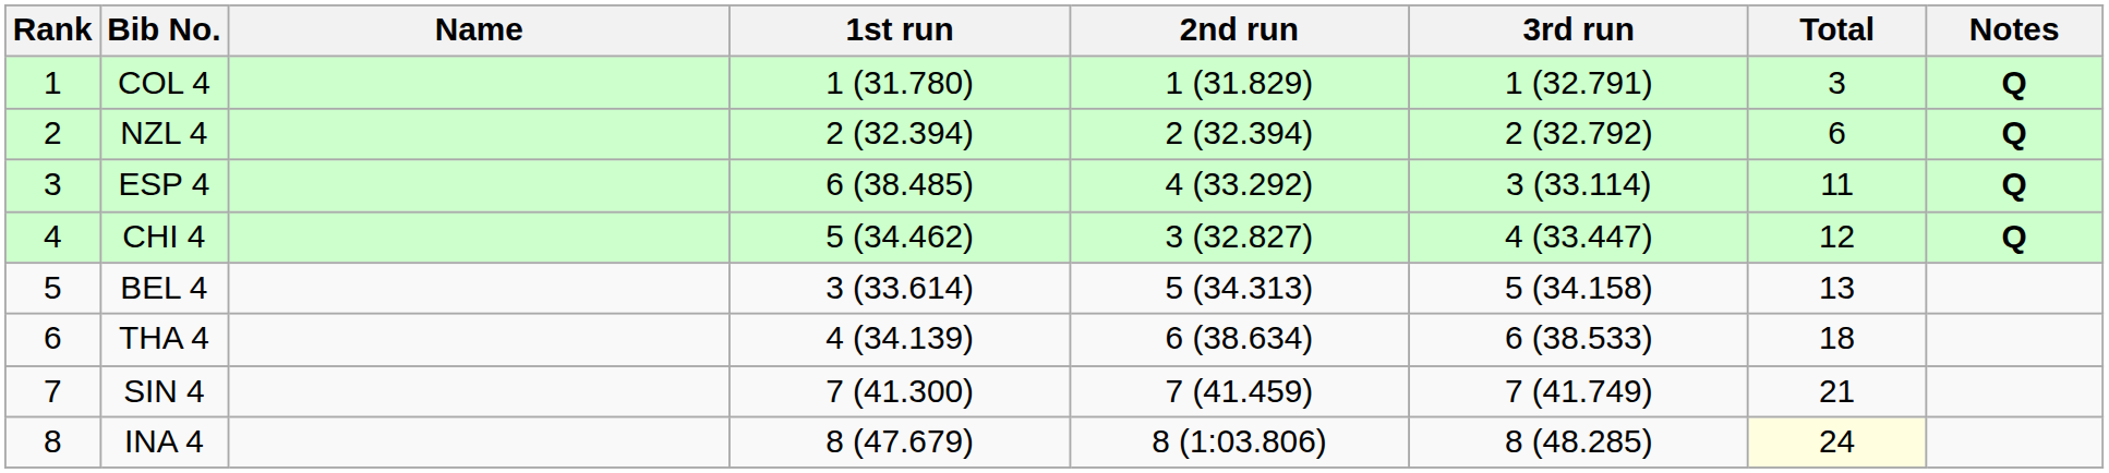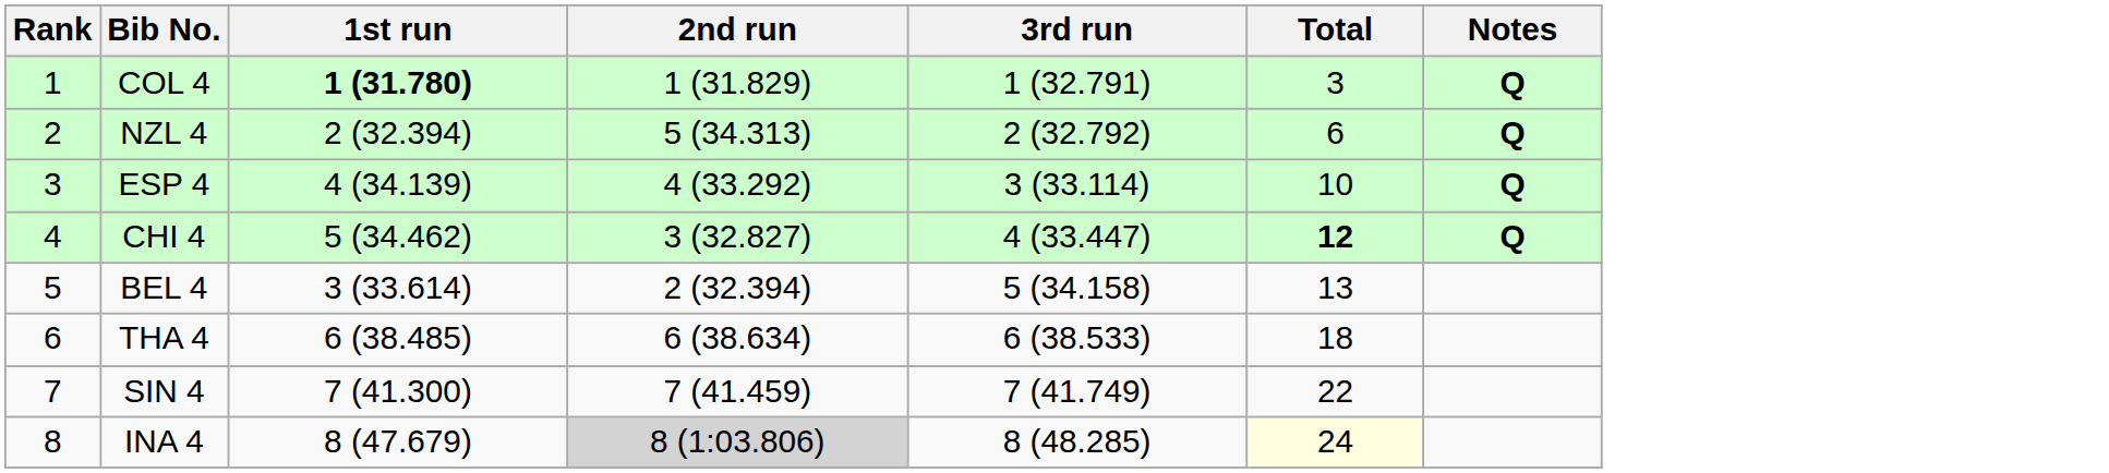- column: Name
COL 4 | 1st run: normal -> bold
NZL 4 | 2nd run: 2 (32.394) -> 5 (34.313)
ESP 4 | 1st run: 6 (38.485) -> 4 (34.139)
ESP 4 | Total: 11 -> 10
CHI 4 | Total: normal -> bold
BEL 4 | 2nd run: 5 (34.313) -> 2 (32.394)
THA 4 | 1st run: 4 (34.139) -> 6 (38.485)
SIN 4 | Total: 21 -> 22
INA 4 | 2nd run: no background -> lightgrey background
